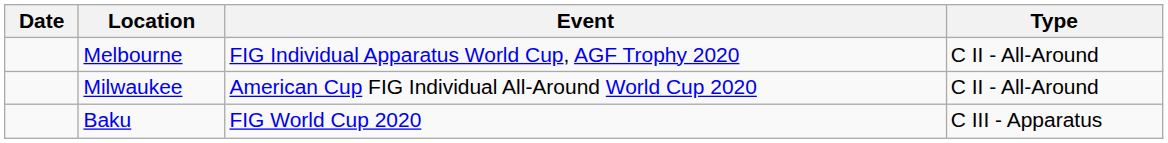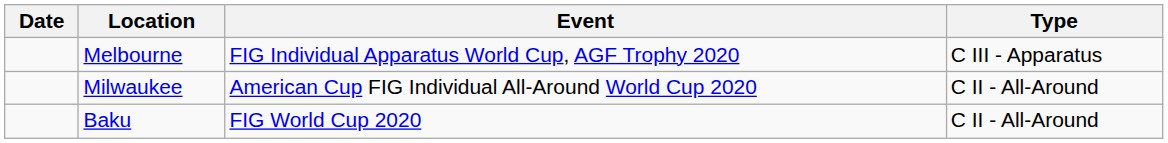Melbourne | Type: C II - All-Around -> C III - Apparatus
Baku | Type: C III - Apparatus -> C II - All-Around
